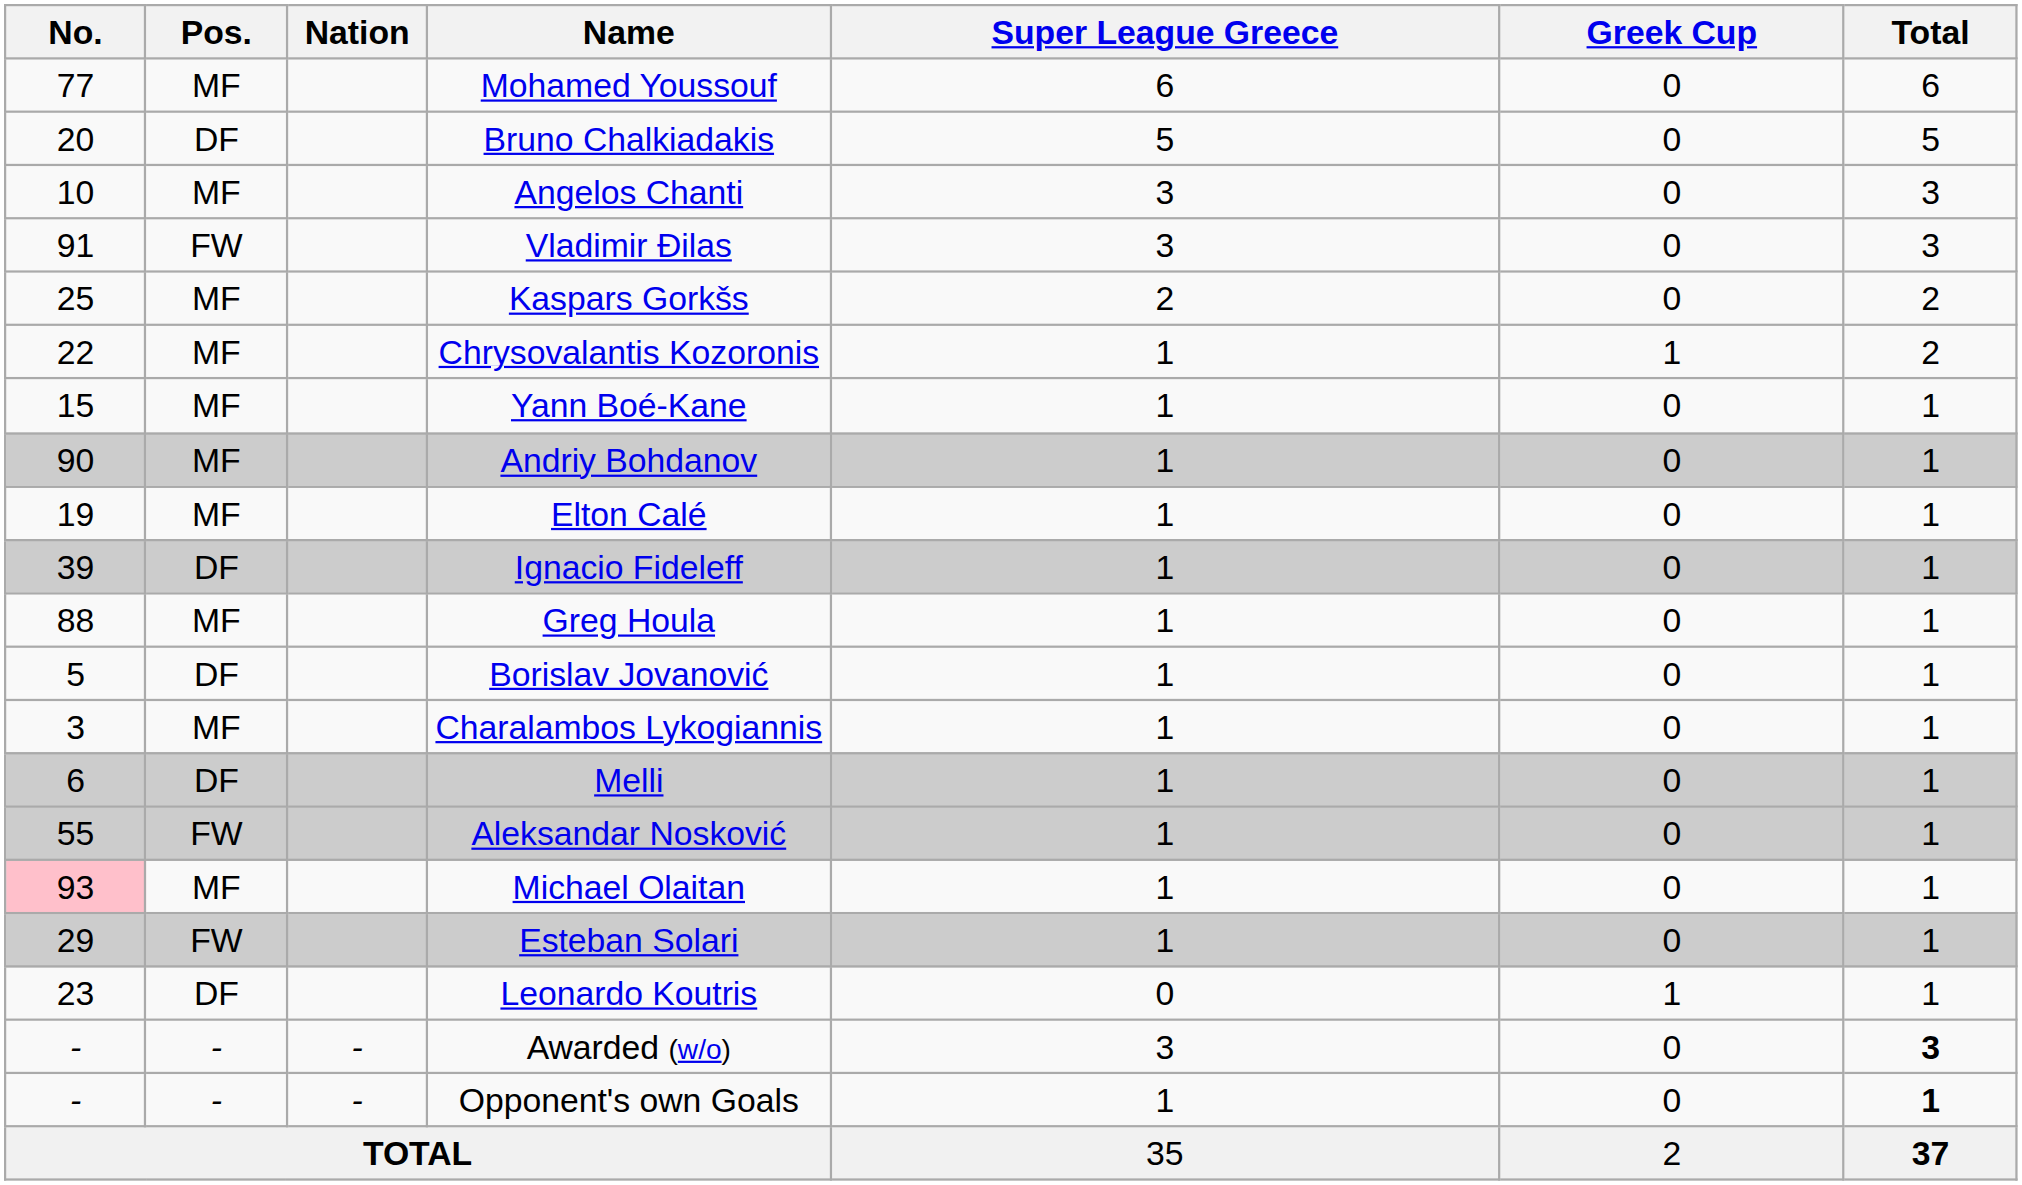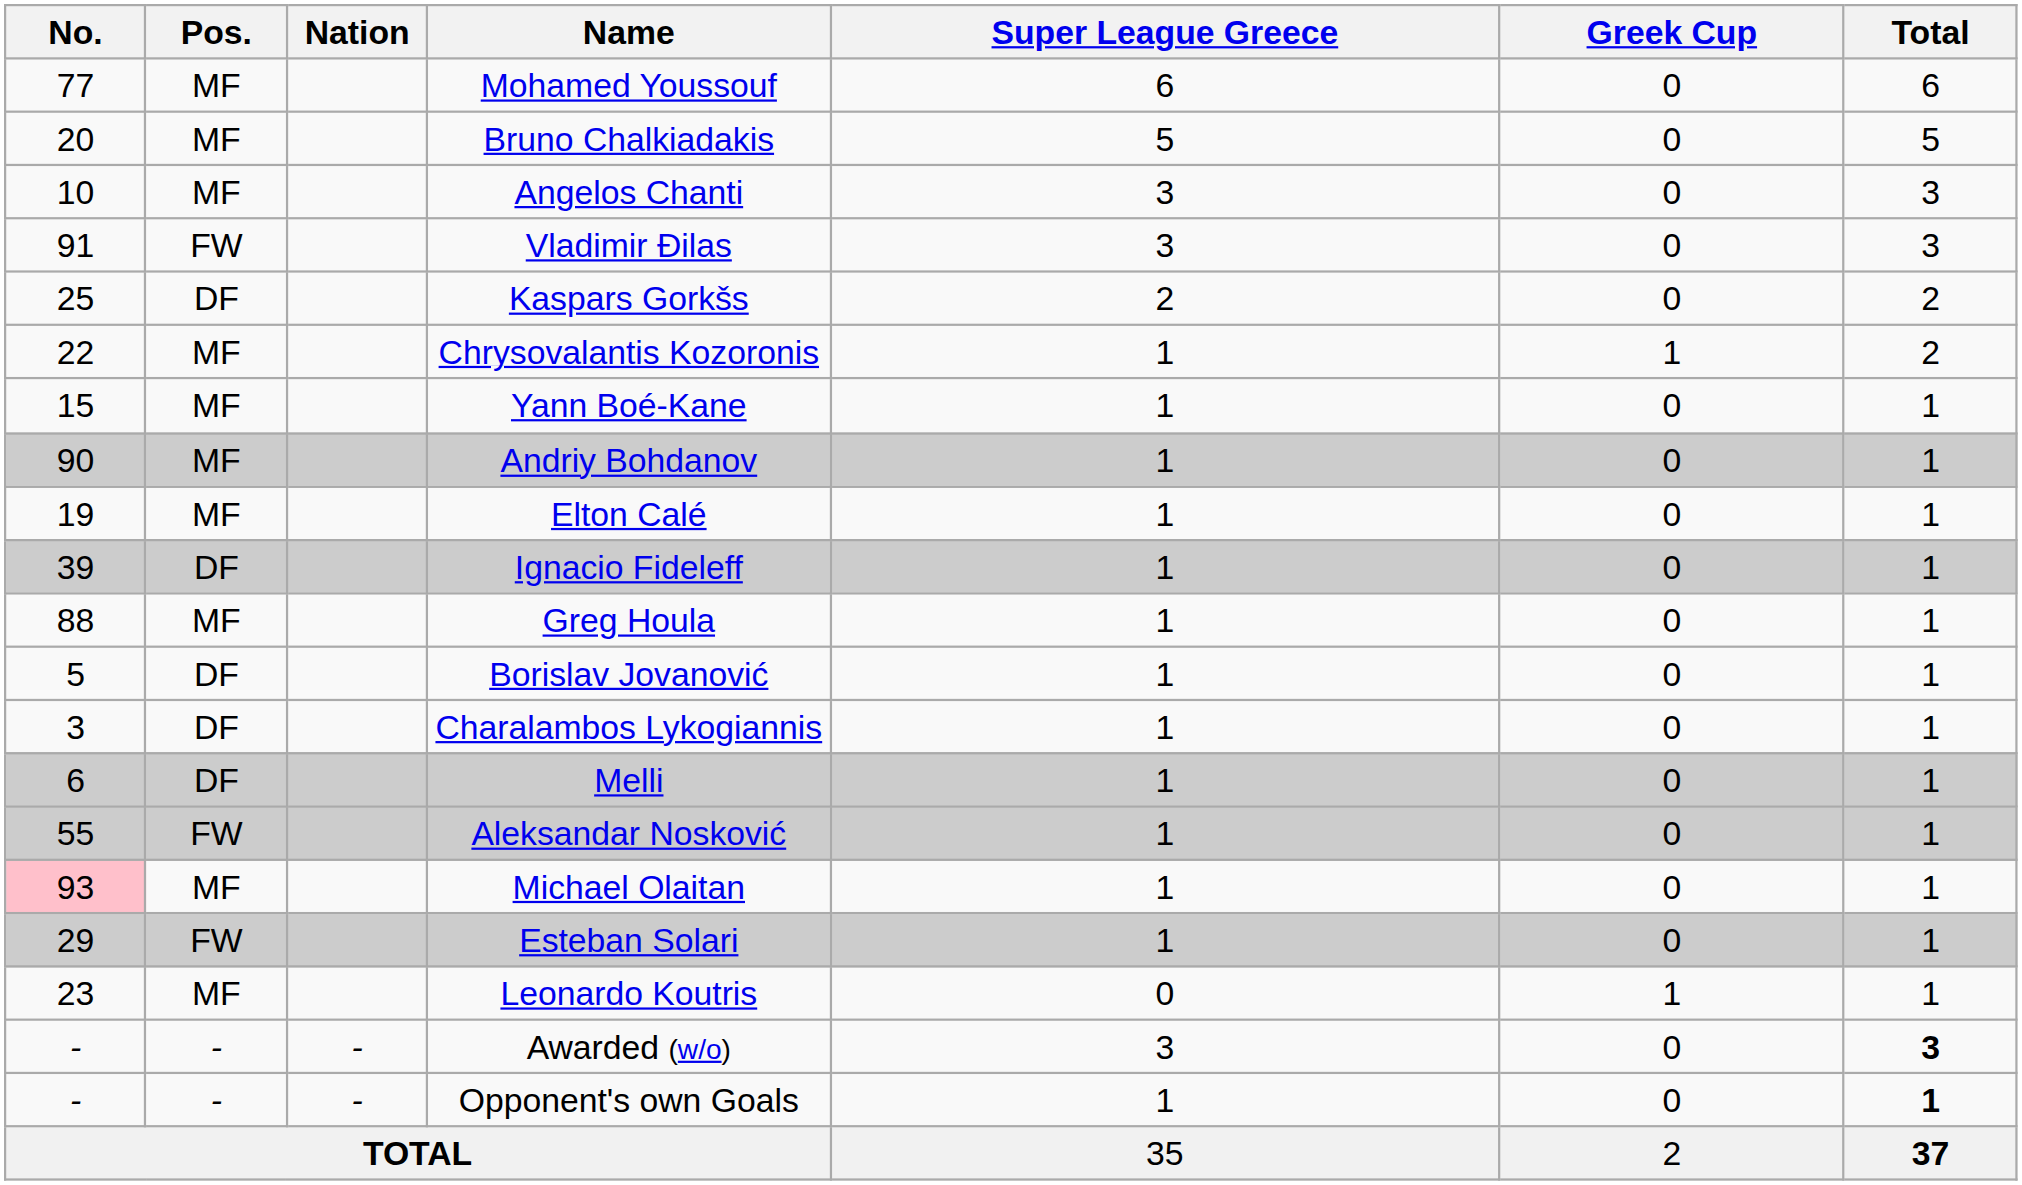Bruno Chalkiadakis | Pos.: DF -> MF
Kaspars Gorkšs | Pos.: MF -> DF
Charalambos Lykogiannis | Pos.: MF -> DF
Leonardo Koutris | Pos.: DF -> MF
